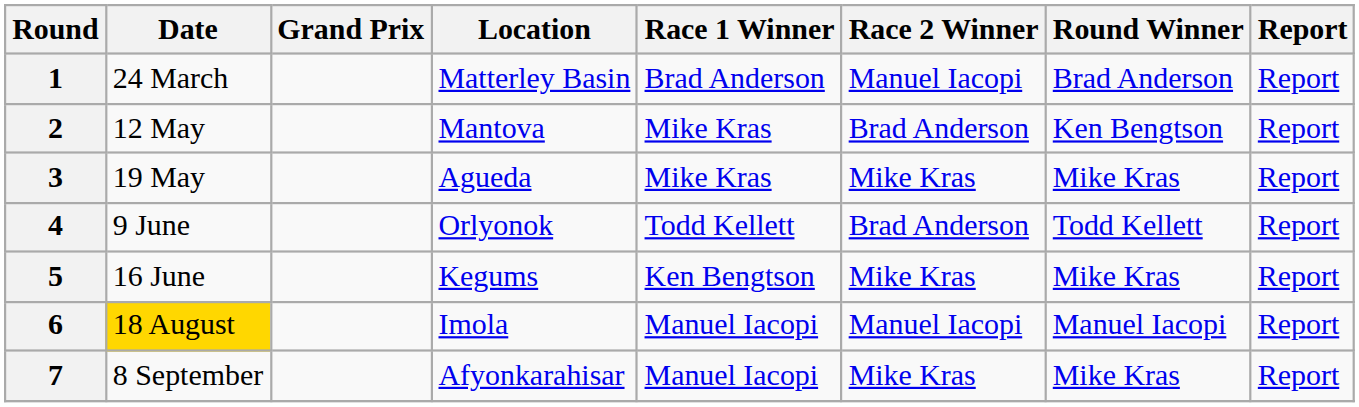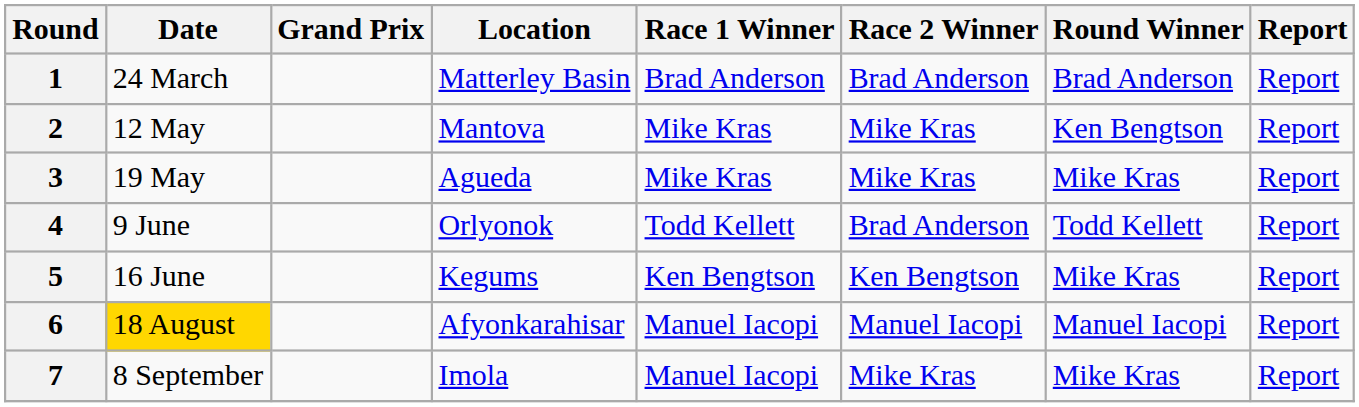1 | Race 2 Winner: Manuel Iacopi -> Brad Anderson
2 | Race 2 Winner: Brad Anderson -> Mike Kras
5 | Race 2 Winner: Mike Kras -> Ken Bengtson
6 | Location: Imola -> Afyonkarahisar
7 | Location: Afyonkarahisar -> Imola
